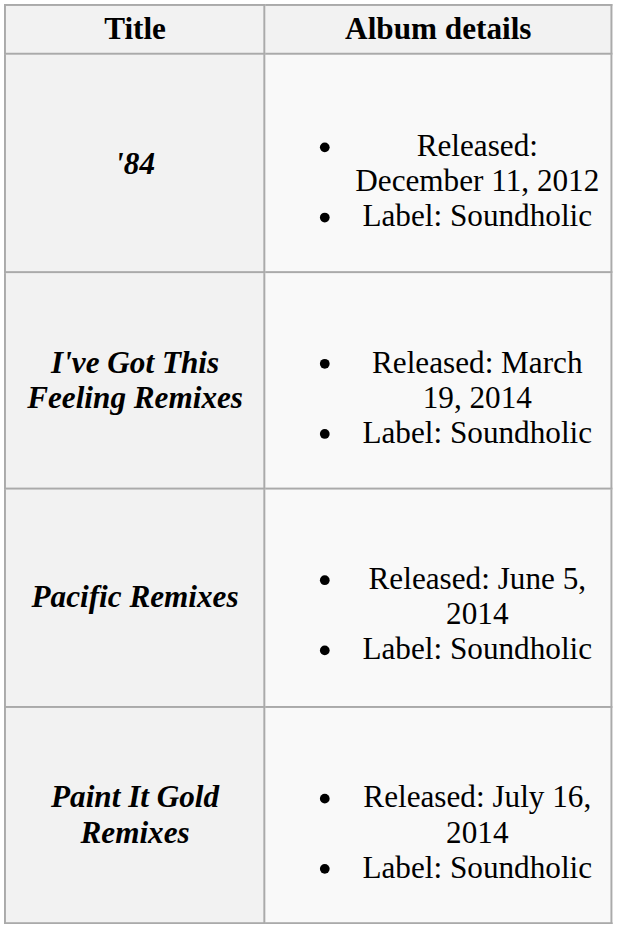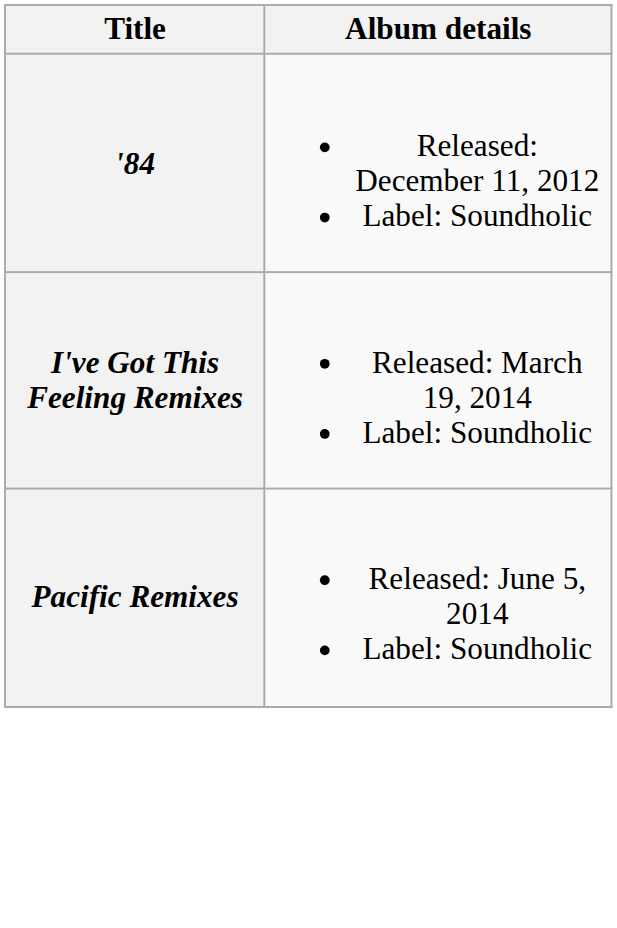- row: Paint It Gold Remixes | Released: July 16, 2014 Label: Soundholic
